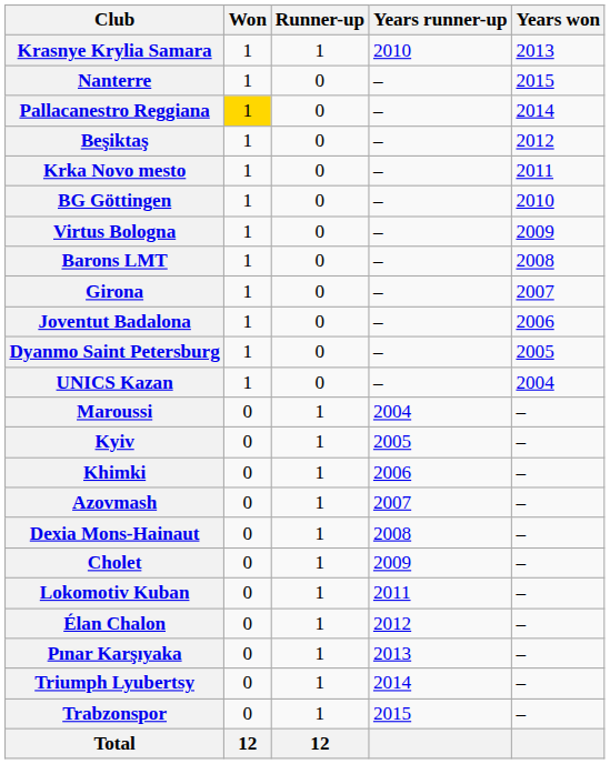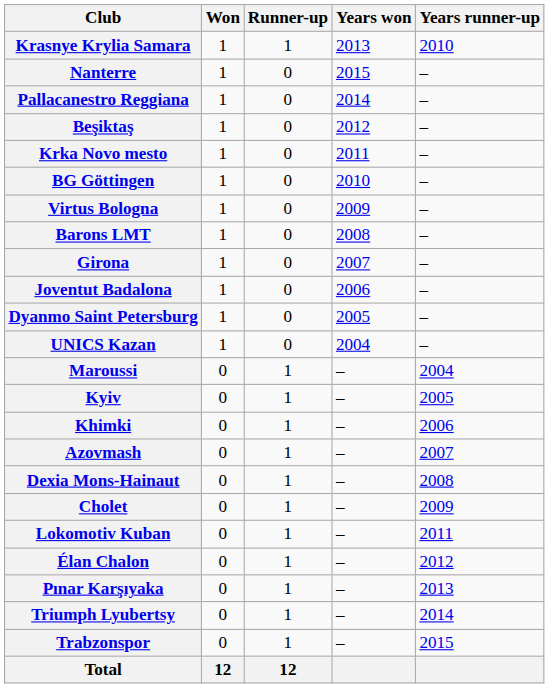columns swapped: Years won <-> Years runner-up
Pallacanestro Reggiana | Won: gold background -> no background
